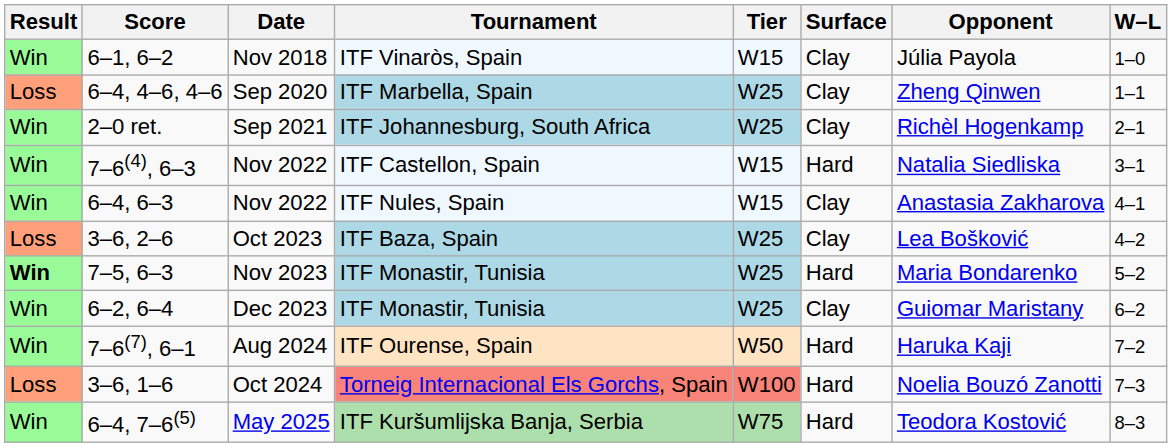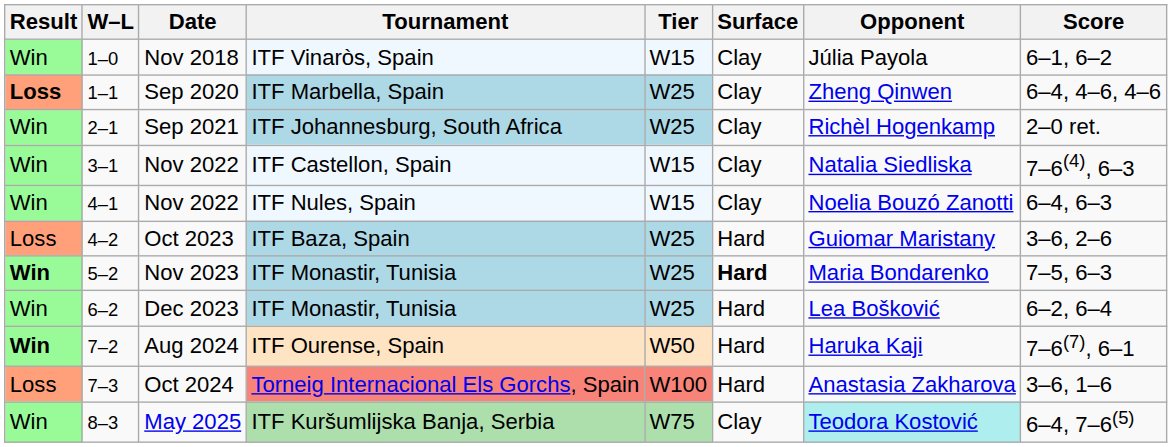columns swapped: W–L <-> Score
Sep 2020 | Result: normal -> bold
Nov 2022 / ITF Castellon, Spain | Surface: Hard -> Clay
Nov 2022 / ITF Nules, Spain | Opponent: Anastasia Zakharova -> Noelia Bouzó Zanotti
Oct 2023 | Surface: Clay -> Hard
Oct 2023 | Opponent: Lea Bošković -> Guiomar Maristany
Nov 2023 | Surface: normal -> bold
Dec 2023 | Surface: Clay -> Hard
Dec 2023 | Opponent: Guiomar Maristany -> Lea Bošković
Aug 2024 | Result: normal -> bold
Oct 2024 | Opponent: Noelia Bouzó Zanotti -> Anastasia Zakharova
May 2025 | Surface: Hard -> Clay
May 2025 | Opponent: no background -> paleturquoise background
